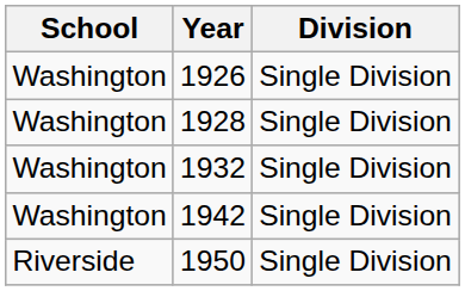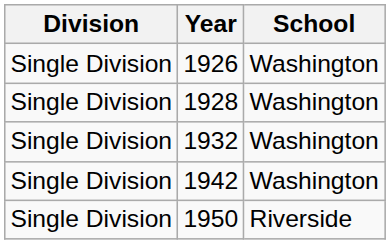columns swapped: School <-> Division
